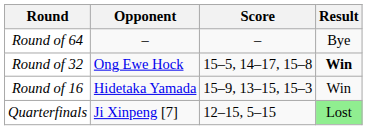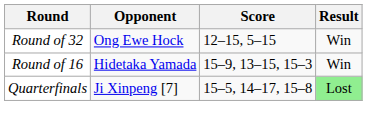- row: Round of 64 | – | – | Bye
Round of 32 | Score: 15–5, 14–17, 15–8 -> 12–15, 5–15
Round of 32 | Result: bold -> normal
Quarterfinals | Score: 12–15, 5–15 -> 15–5, 14–17, 15–8
